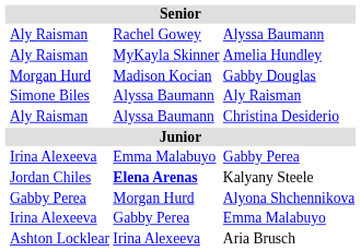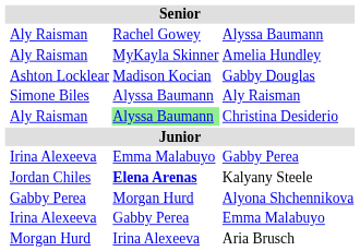Gabby Douglas | column 2: Morgan Hurd -> Ashton Locklear
Christina Desiderio | column 3: no background -> lightgreen background
Aria Brusch | column 2: Ashton Locklear -> Morgan Hurd
